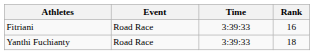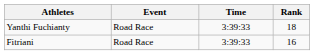rows swapped: Fitriani <-> Yanthi Fuchianty
